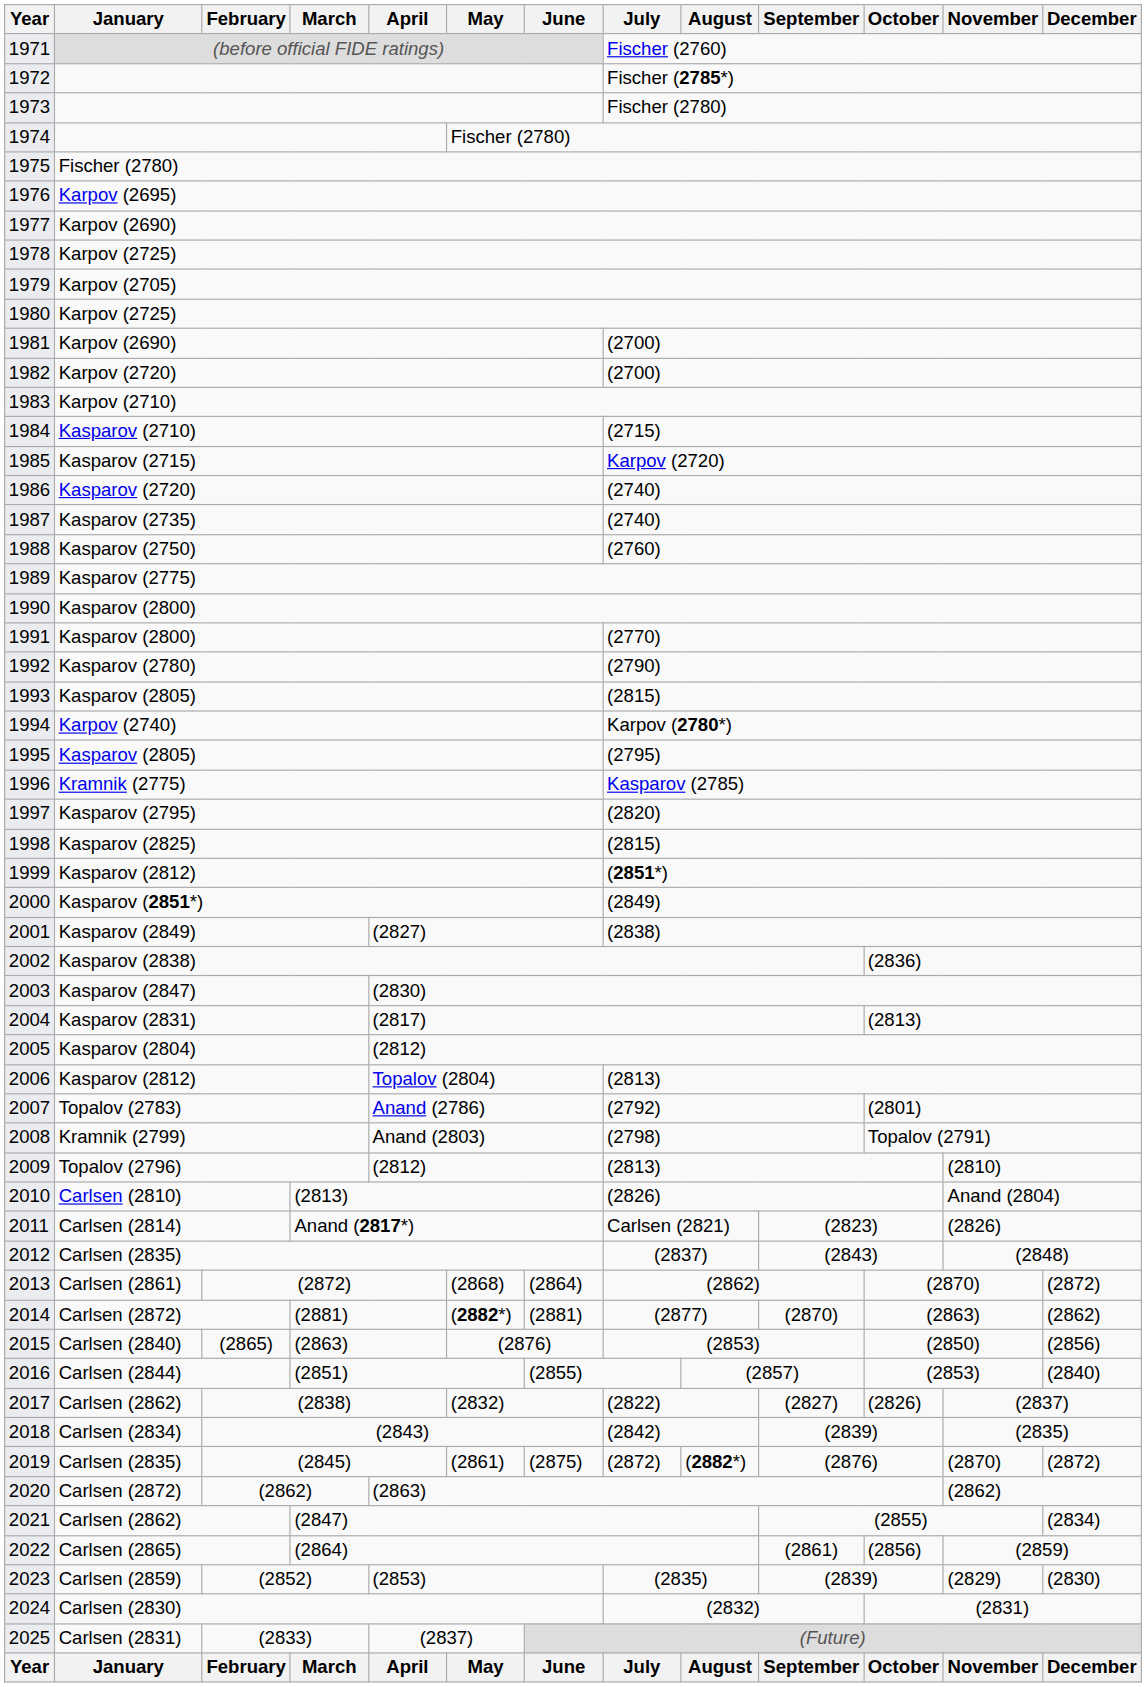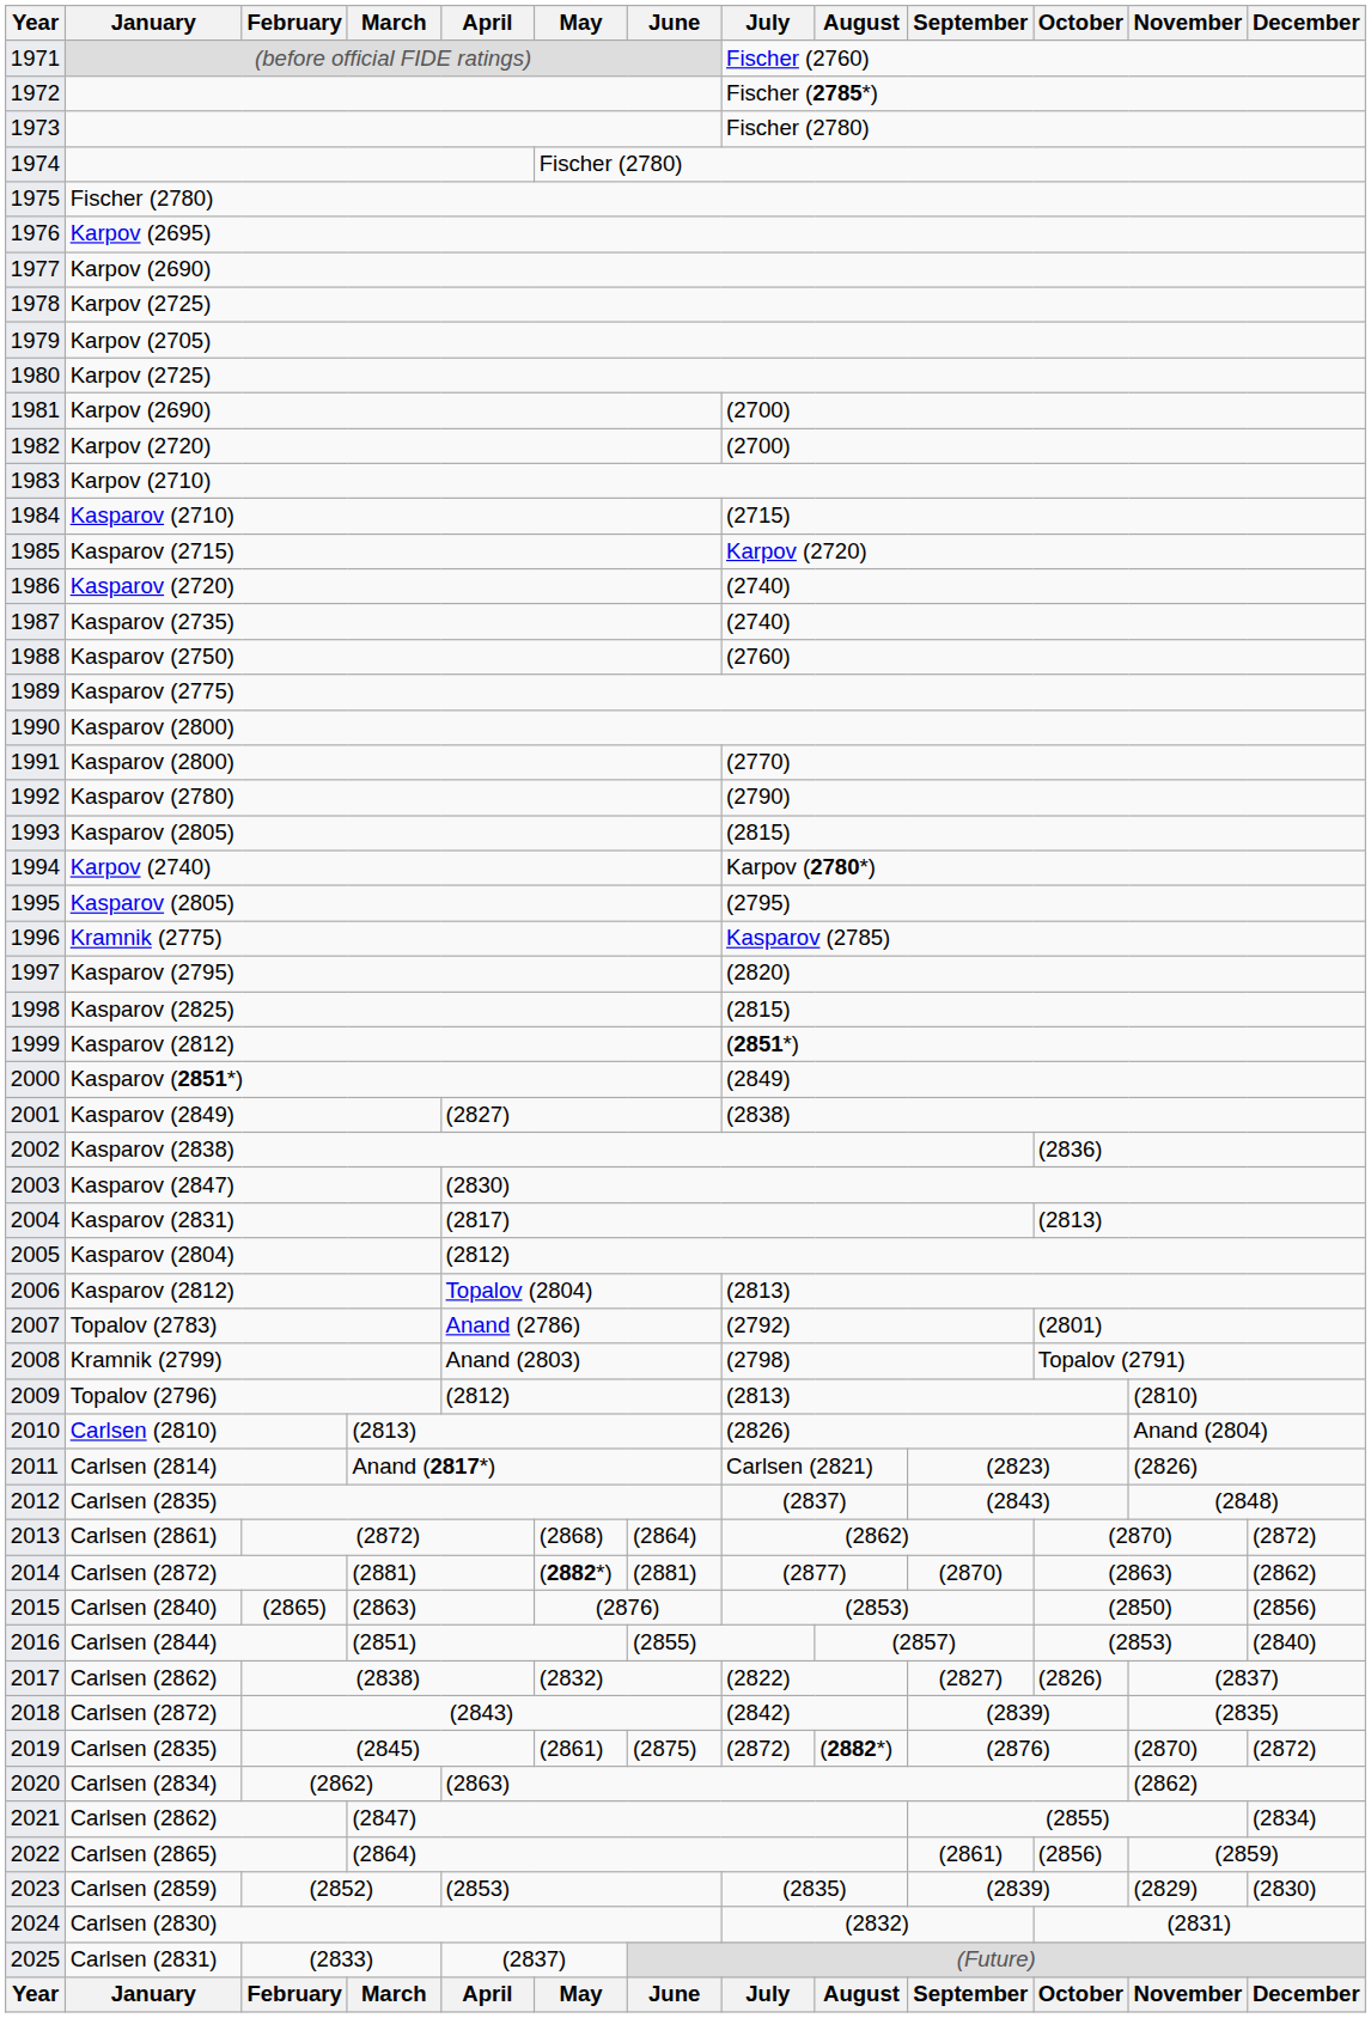2018 | January: Carlsen (2834) -> Carlsen (2872)
2020 | January: Carlsen (2872) -> Carlsen (2834)
